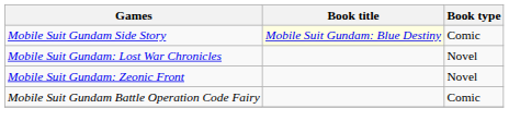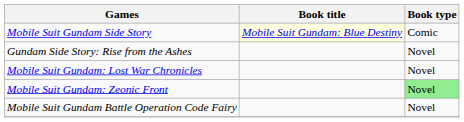+ row: Gundam Side Story: Rise from the Ashes | Novel
Mobile Suit Gundam: Zeonic Front | Book type: no background -> lightgreen background
Mobile Suit Gundam Battle Operation Code Fairy | Book type: Comic -> Novel
